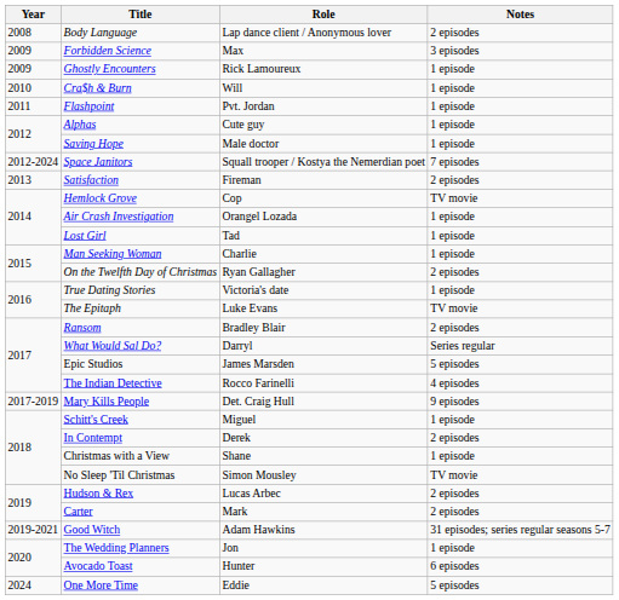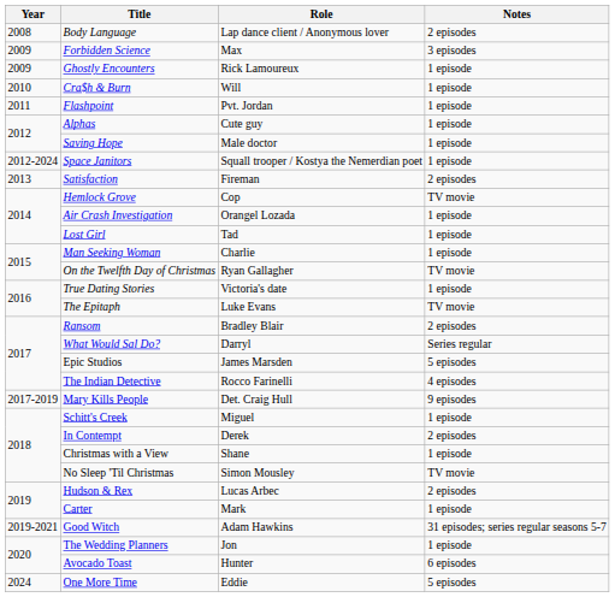Space Janitors | Notes: 7 episodes -> 1 episode
On the Twelfth Day of Christmas | Notes: 2 episodes -> TV movie
Carter | Notes: 2 episodes -> 1 episode
